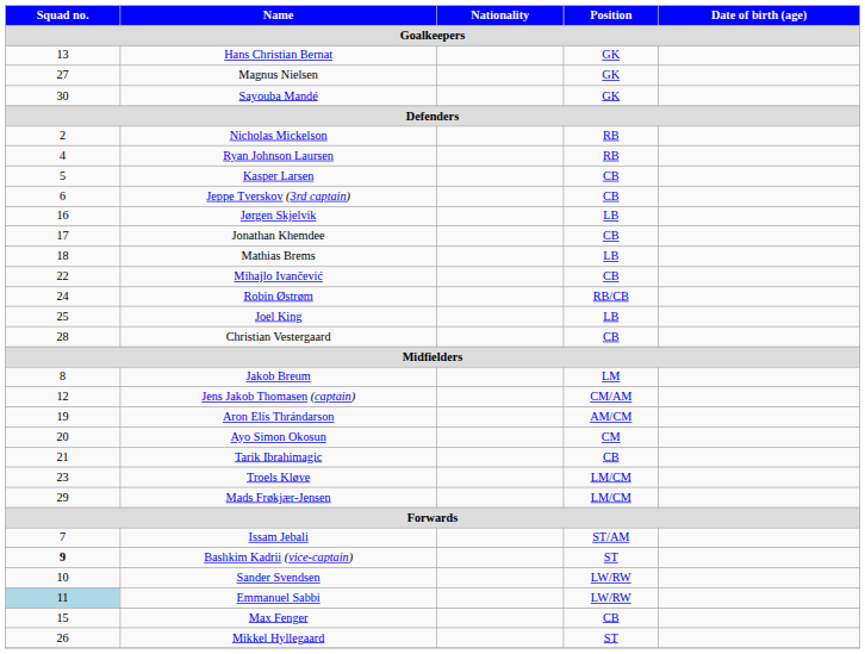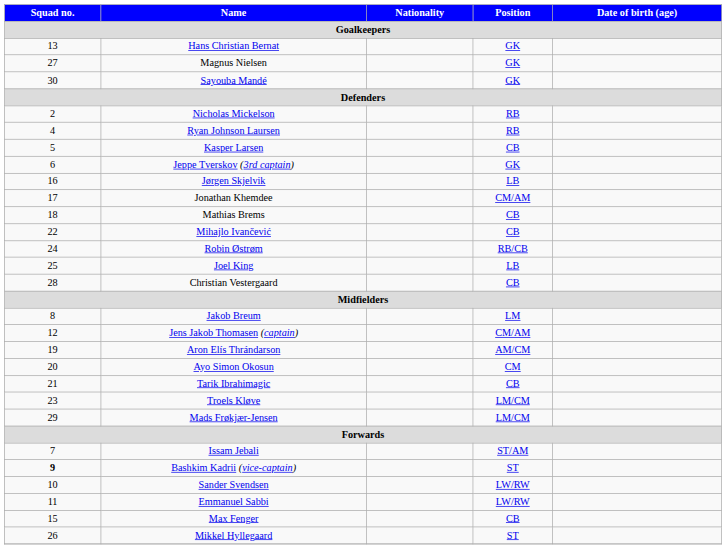Jeppe Tverskov (3rd captain) | Position: CB -> GK
Jonathan Khemdee | Position: CB -> CM/AM
Mathias Brems | Position: LB -> CB
Emmanuel Sabbi | Squad no.: lightblue background -> no background
